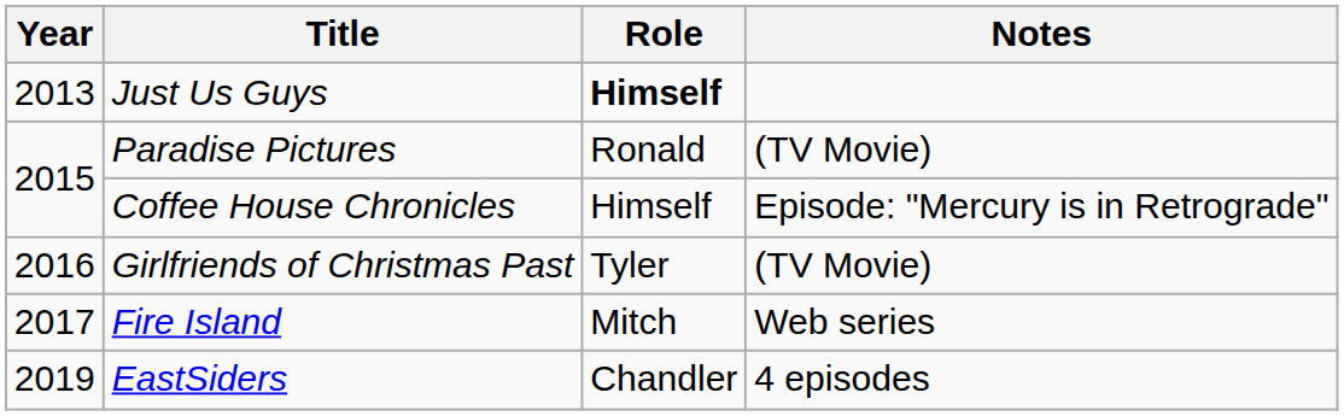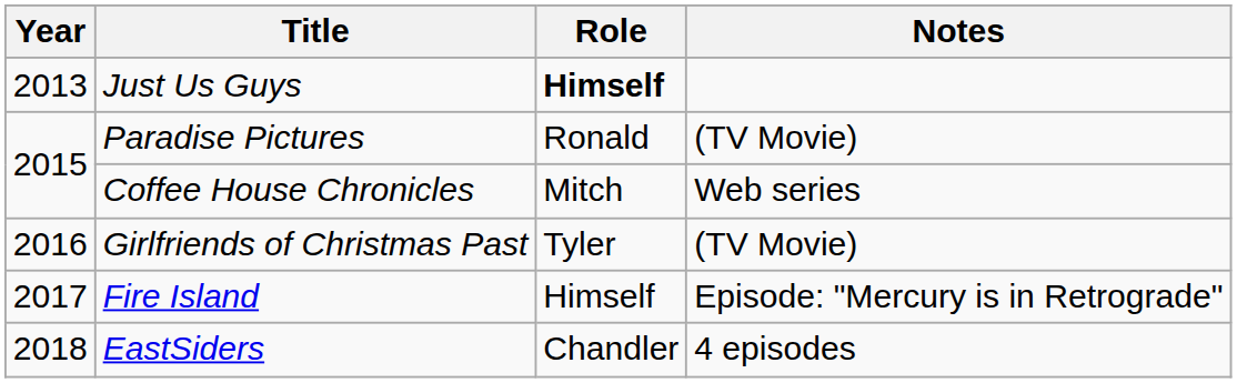Coffee House Chronicles | Role: Himself -> Mitch
Coffee House Chronicles | Notes: Episode: "Mercury is in Retrograde" -> Web series
Fire Island | Role: Mitch -> Himself
Fire Island | Notes: Web series -> Episode: "Mercury is in Retrograde"
EastSiders | Year: 2019 -> 2018
